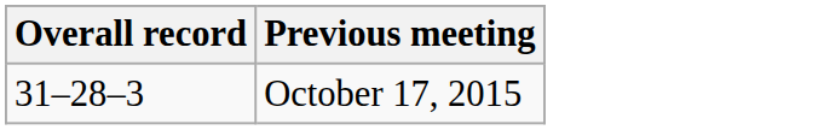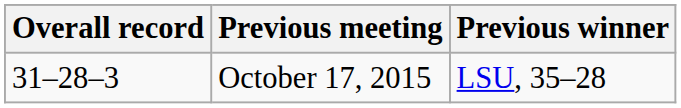+ column: Previous winner | LSU, 35–28
